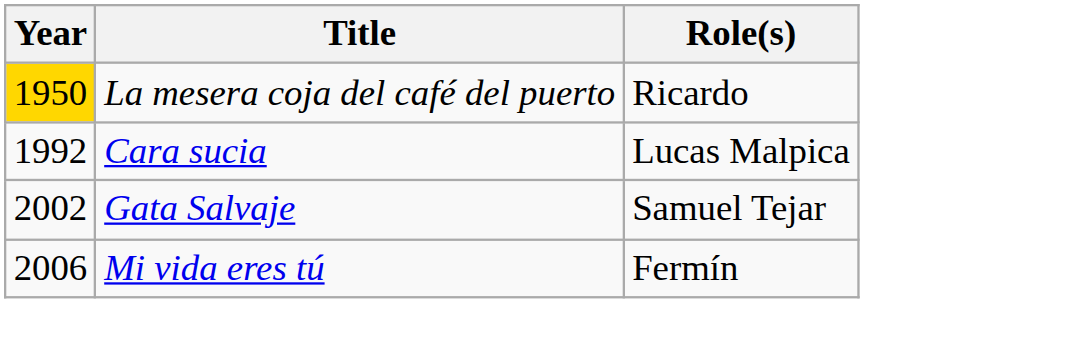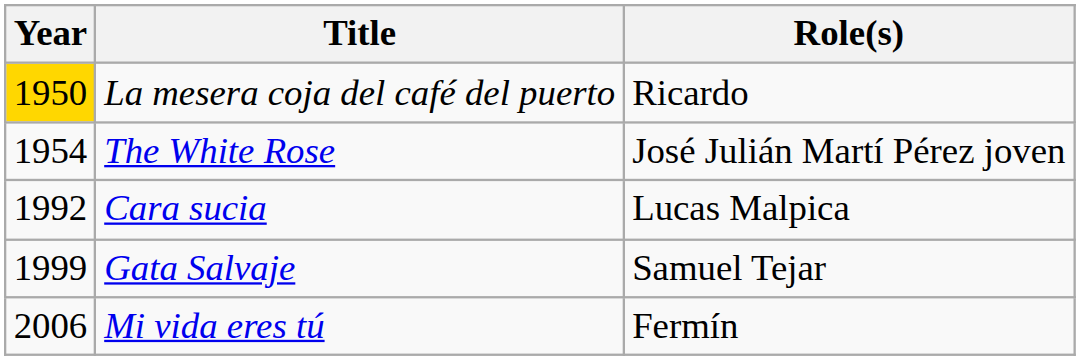+ row: 1954 | The White Rose | José Julián Martí Pérez joven
Gata Salvaje | Year: 2002 -> 1999
